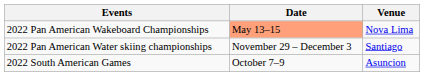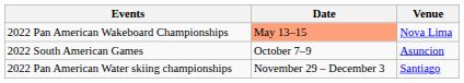rows swapped: 2022 South American Games <-> 2022 Pan American Water skiing championships
